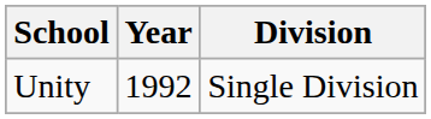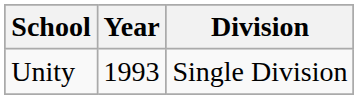Unity | Year: 1992 -> 1993
